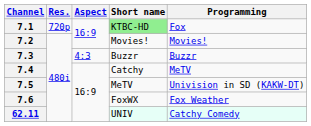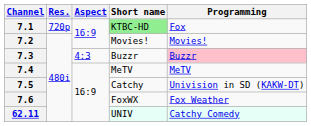7.3 | Programming: no background -> pink background
7.4 | Short name: Catchy -> MeTV
7.5 | Short name: MeTV -> Catchy
